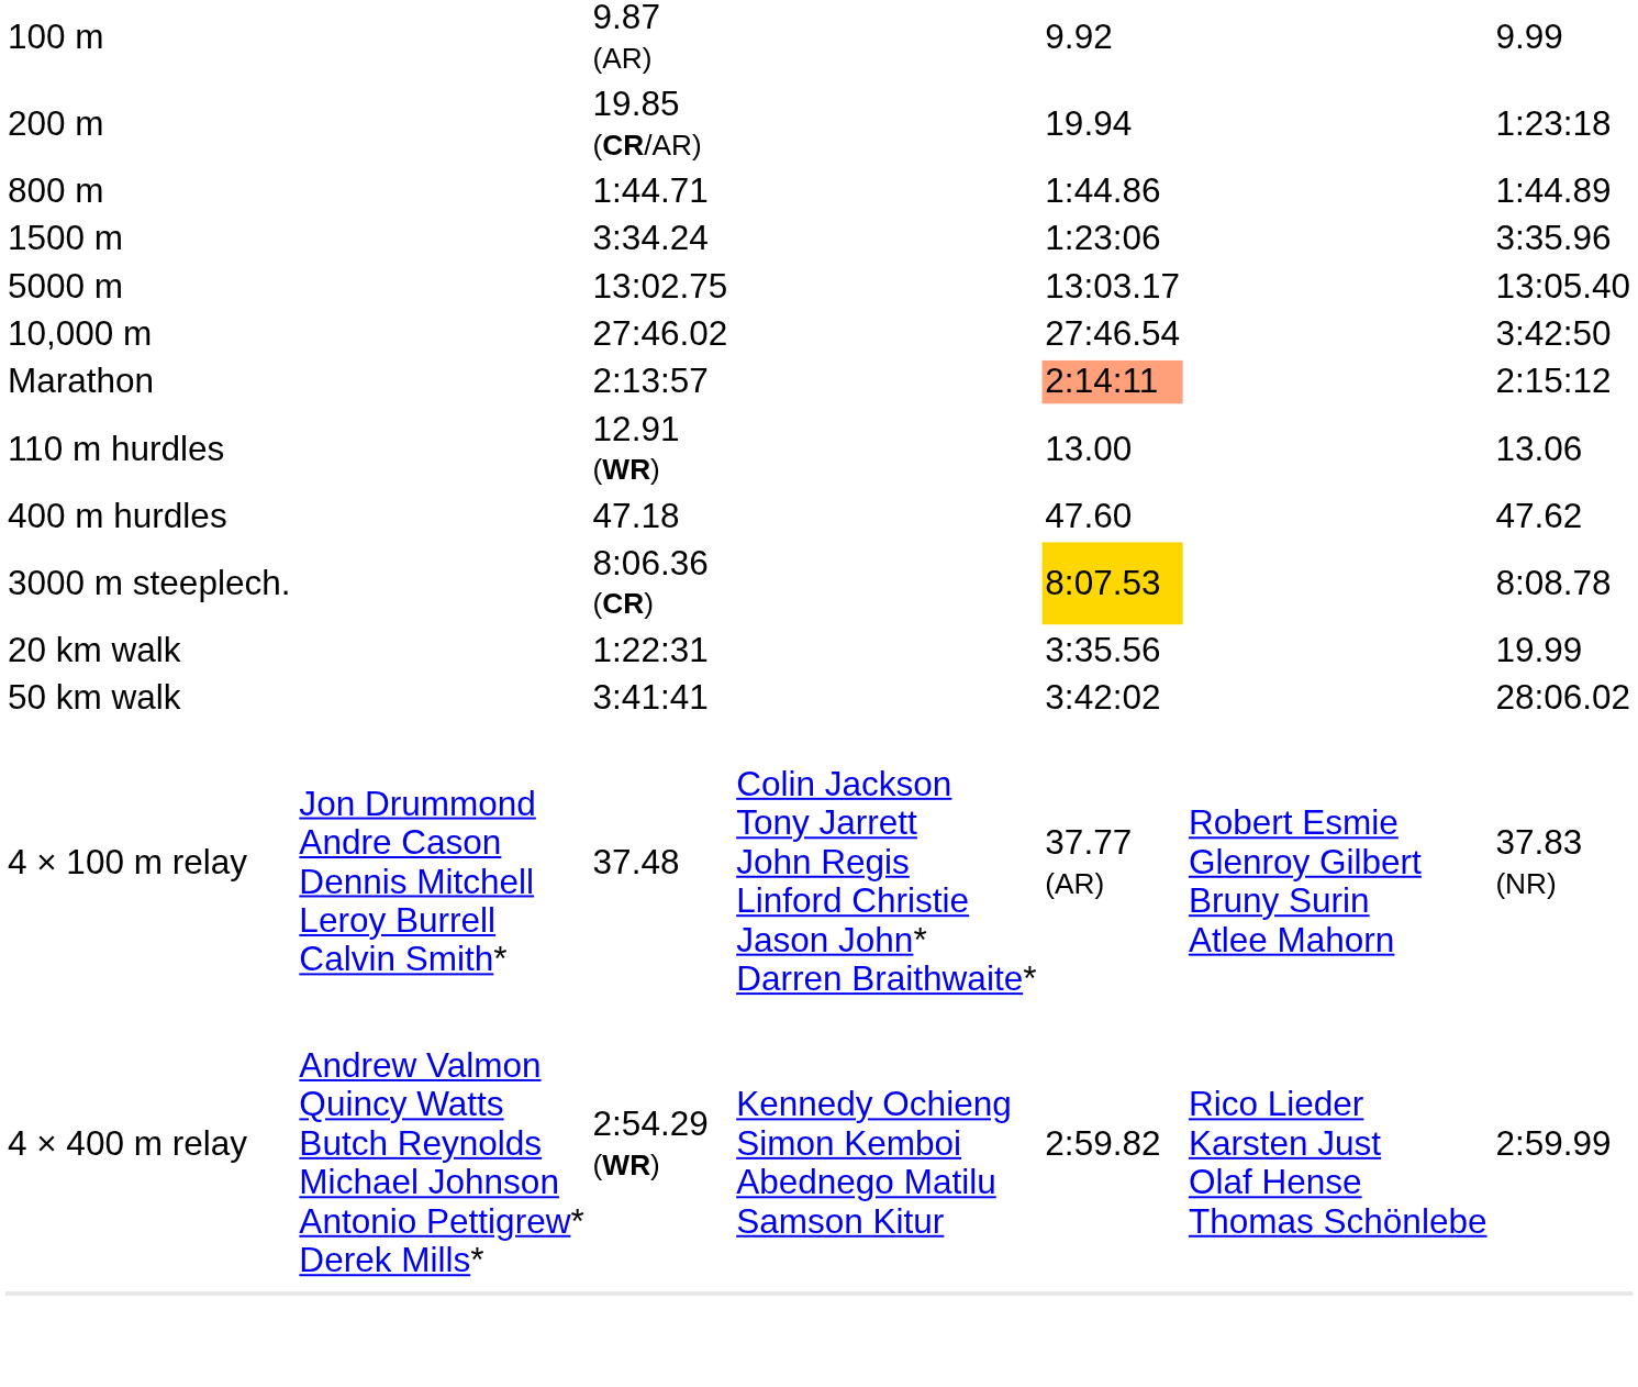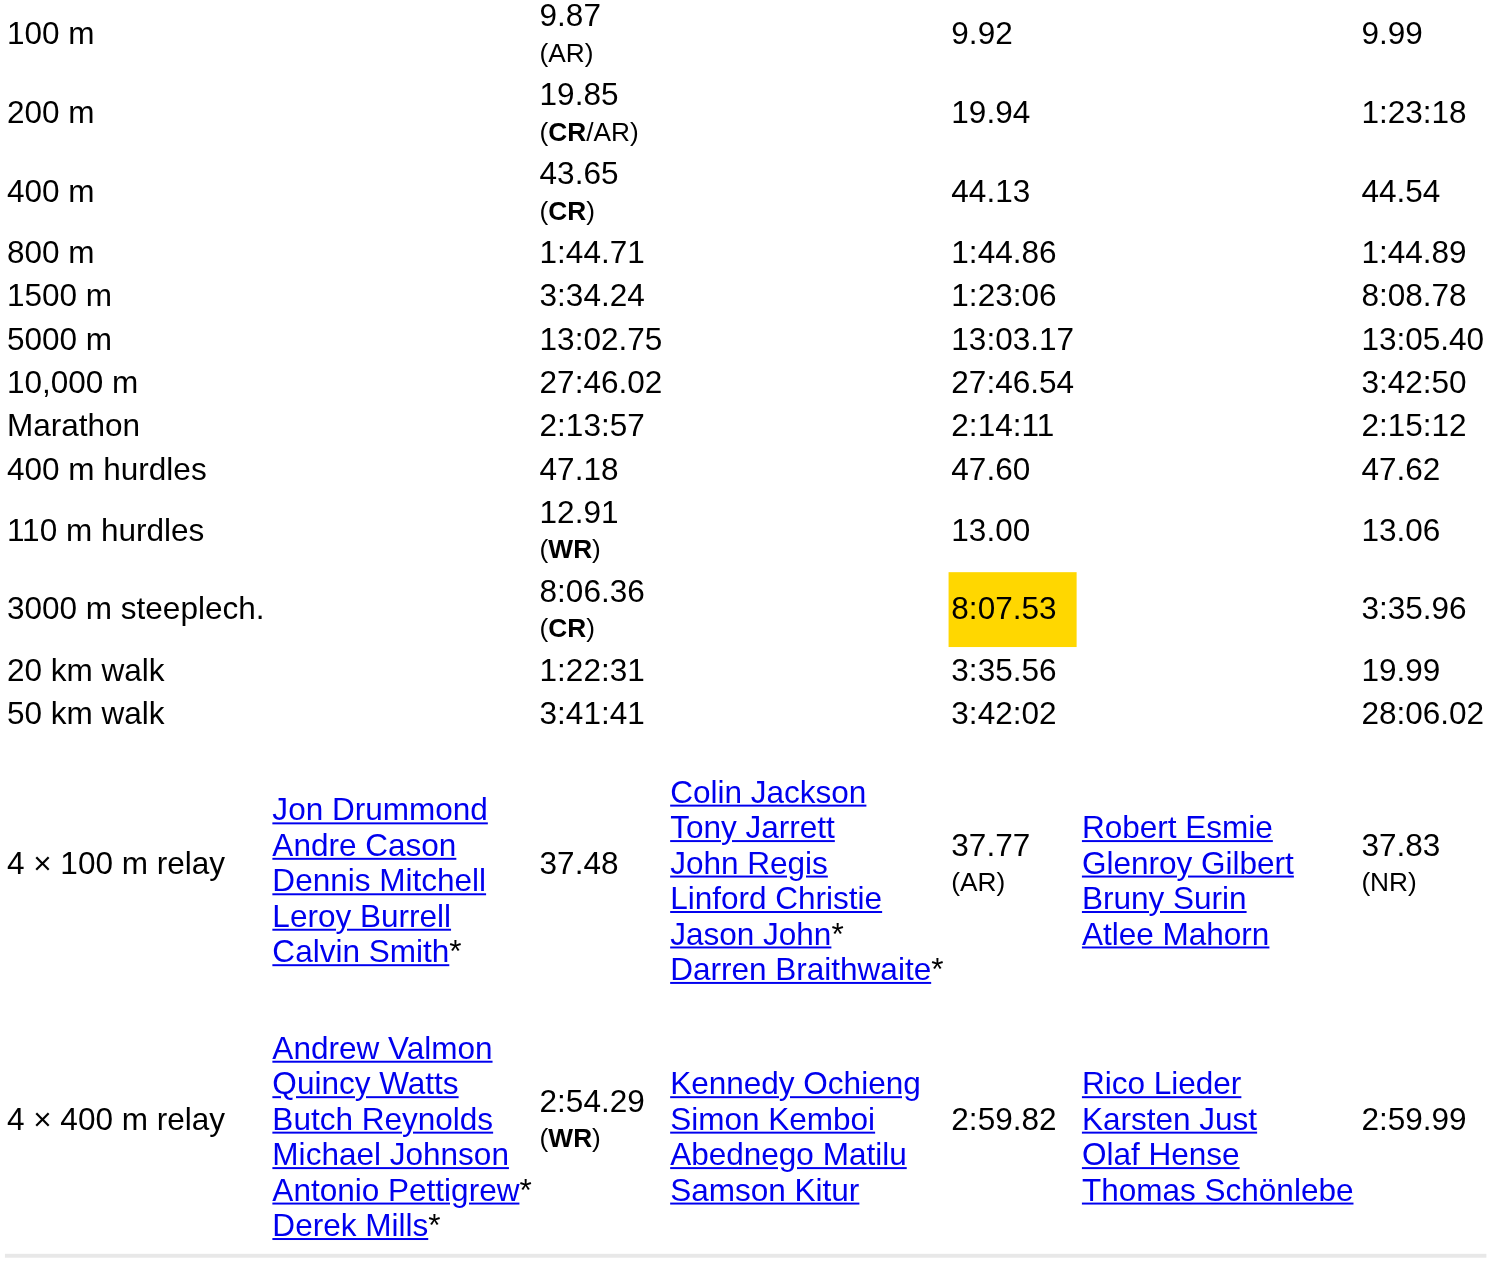+ row: 400 m | 43.65 (CR) | 44.13 | 44.54
1500 m | column 7: 3:35.96 -> 8:08.78
Marathon | column 5: lightsalmon background -> no background
rows swapped: 110 m hurdles <-> 400 m hurdles
3000 m steeplech. | column 7: 8:08.78 -> 3:35.96
